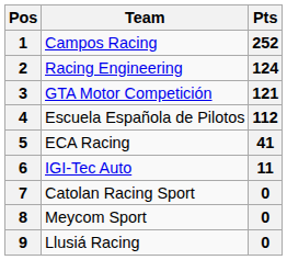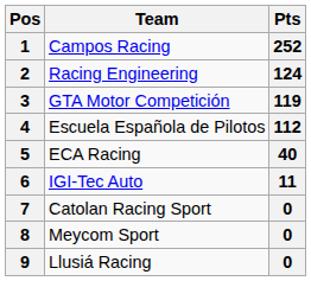3 | Pts: 121 -> 119
5 | Pts: 41 -> 40
